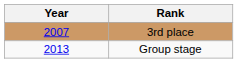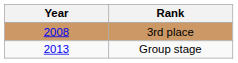3rd place | Year: 2007 -> 2008
